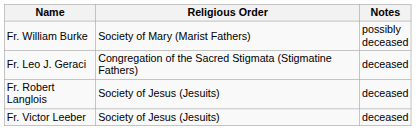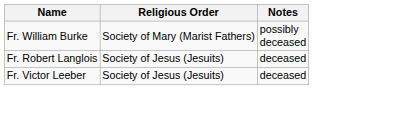- row: Fr. Leo J. Geraci | Congregation of the Sacred Stigmata (Stigmatine Fathers) | deceased
